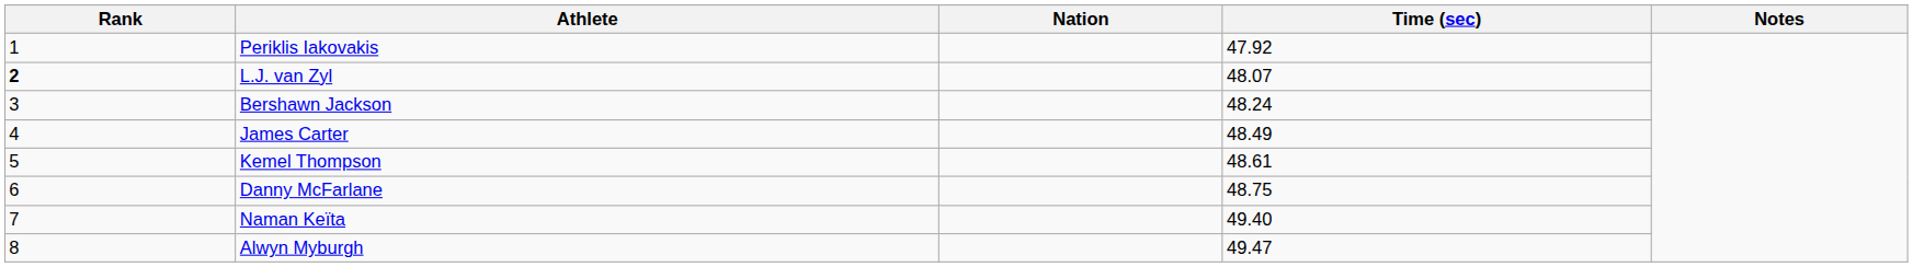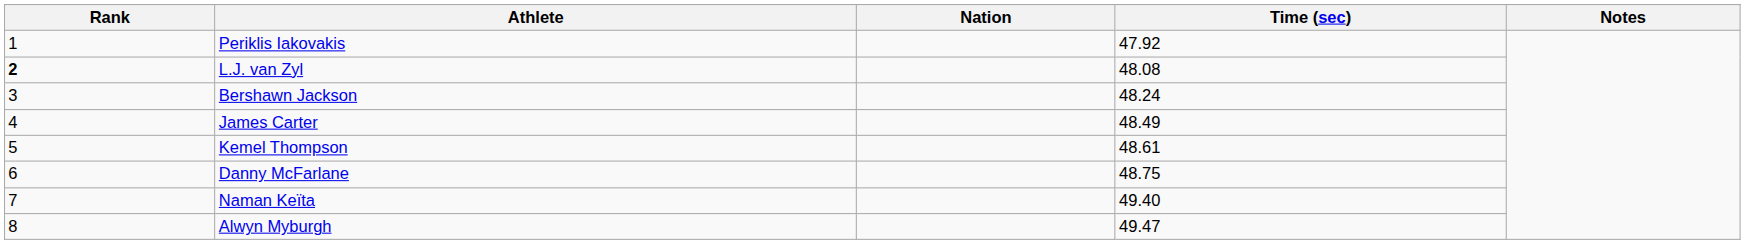L.J. van Zyl | Time (sec): 48.07 -> 48.08
